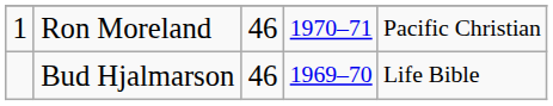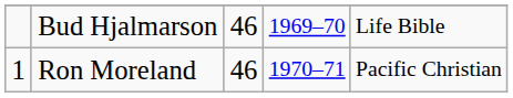rows swapped: Ron Moreland <-> Bud Hjalmarson
